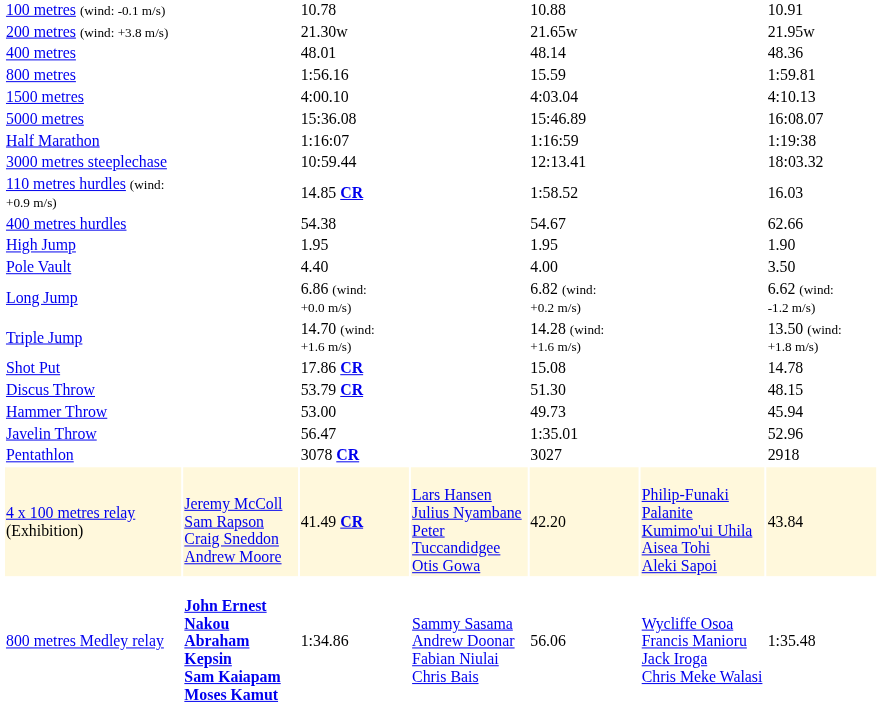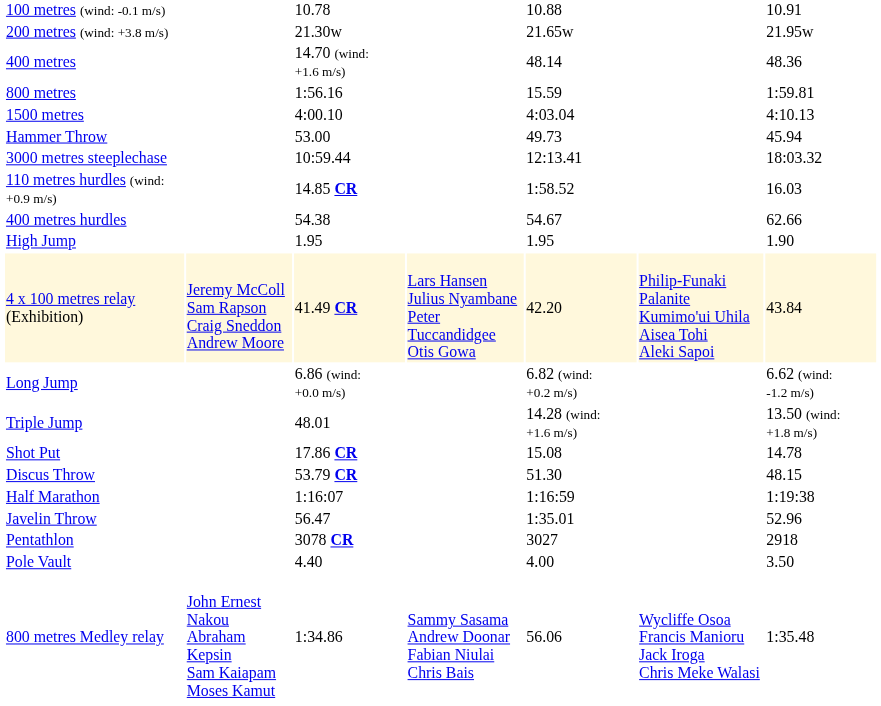400 metres | column 3: 48.01 -> 14.70 (wind: +1.6 m/s)
- row: 5000 metres | 15:36.08 | 15:46.89 | 16:08.07
rows swapped: Half Marathon <-> Hammer Throw
rows swapped: Pole Vault <-> 4 x 100 metres relay (Exhibition)
Triple Jump | column 3: 14.70 (wind: +1.6 m/s) -> 48.01
800 metres Medley relay | column 2: bold -> normal
